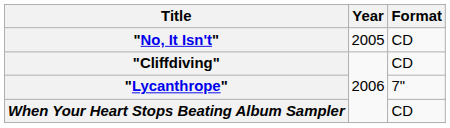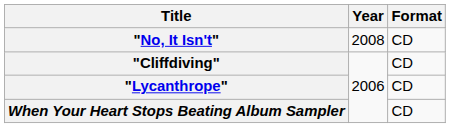"No, It Isn't" | Year: 2005 -> 2008
"Lycanthrope" | Format: 7" -> CD
